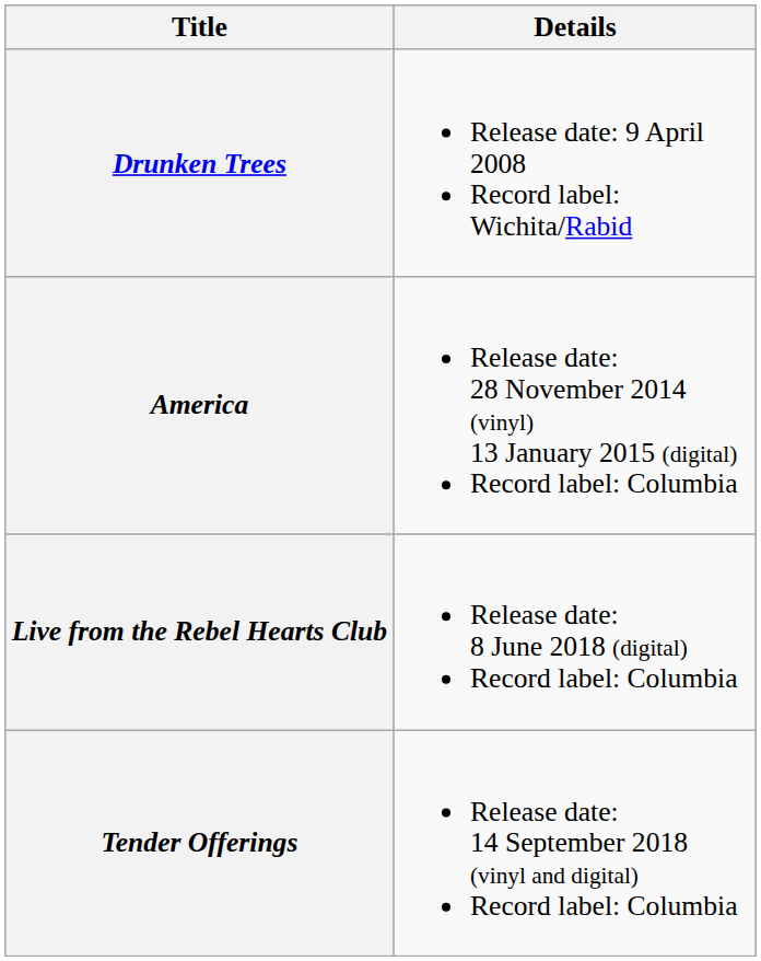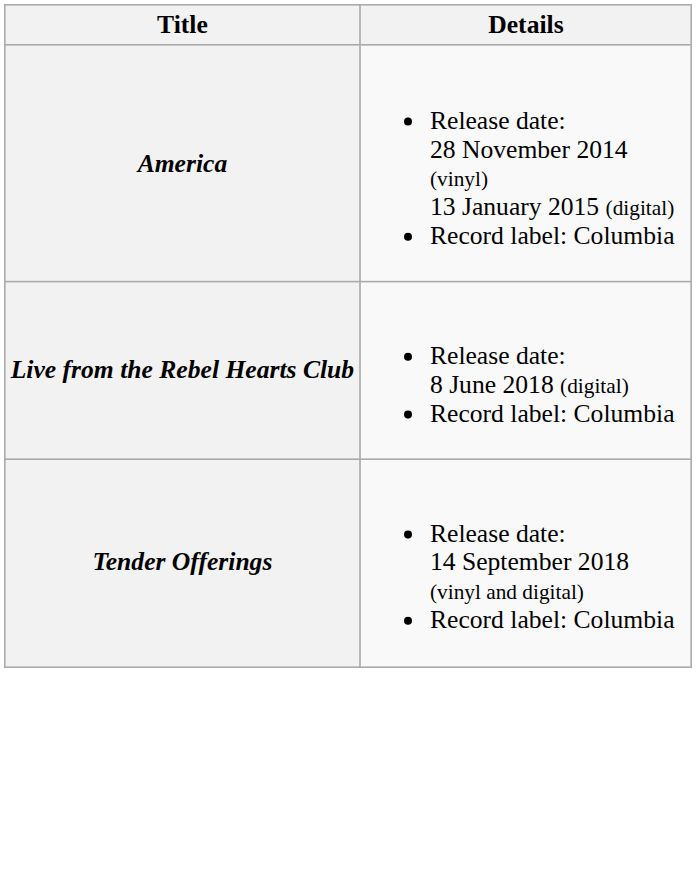- row: Drunken Trees | Release date: 9 April 2008 Record label: Wichita/Rabid
